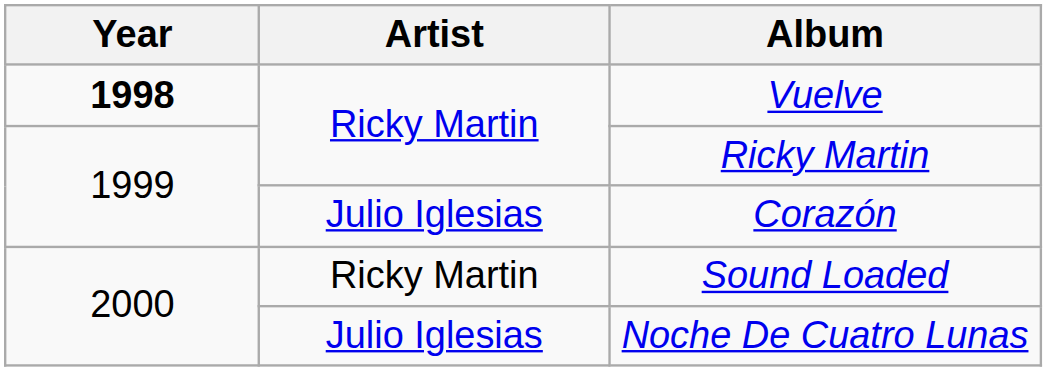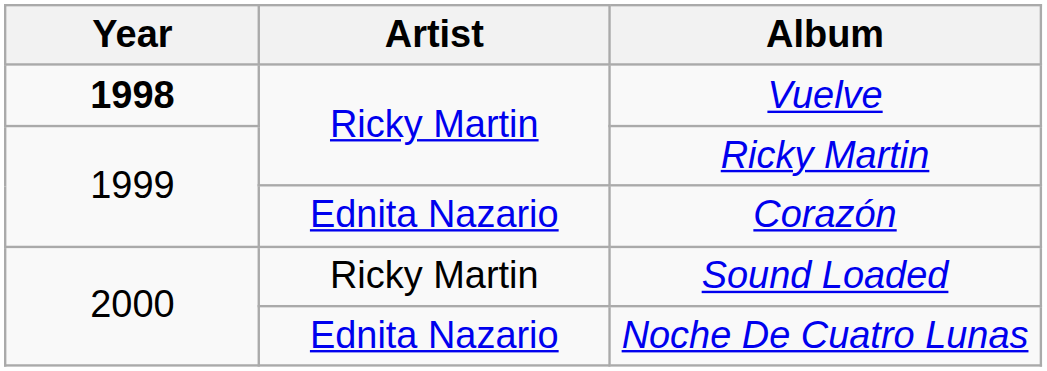Corazón | Artist: Julio Iglesias -> Ednita Nazario
Noche De Cuatro Lunas | Artist: Julio Iglesias -> Ednita Nazario
